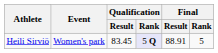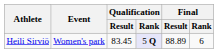Heili Sirviö | Final / Result: 88.91 -> 88.89
Heili Sirviö | Final / Rank: 5 -> 6
